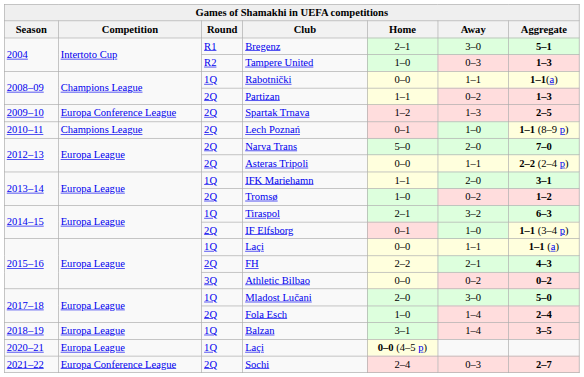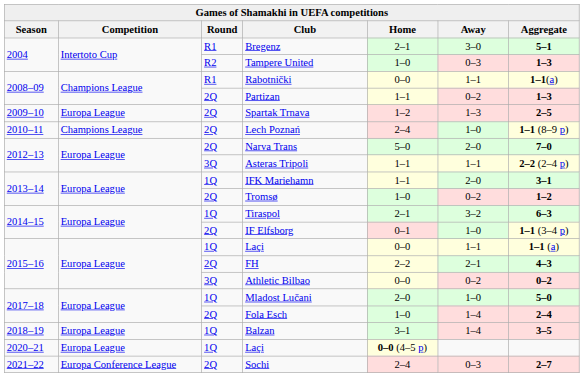Rabotnički | Round: 1Q -> R1
Spartak Trnava | Competition: Europa Conference League -> Europa League
Lech Poznań | Home: 0–1 -> 2–4
Asteras Tripoli | Round: 2Q -> 3Q
Asteras Tripoli | Home: 0–0 -> 1–1
Mladost Lučani | Away: 3–0 -> 1–0
